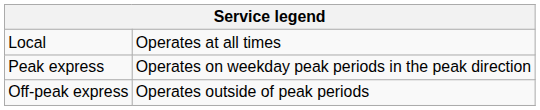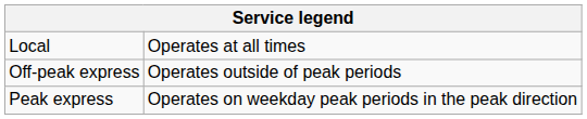rows swapped: Peak express <-> Off-peak express
